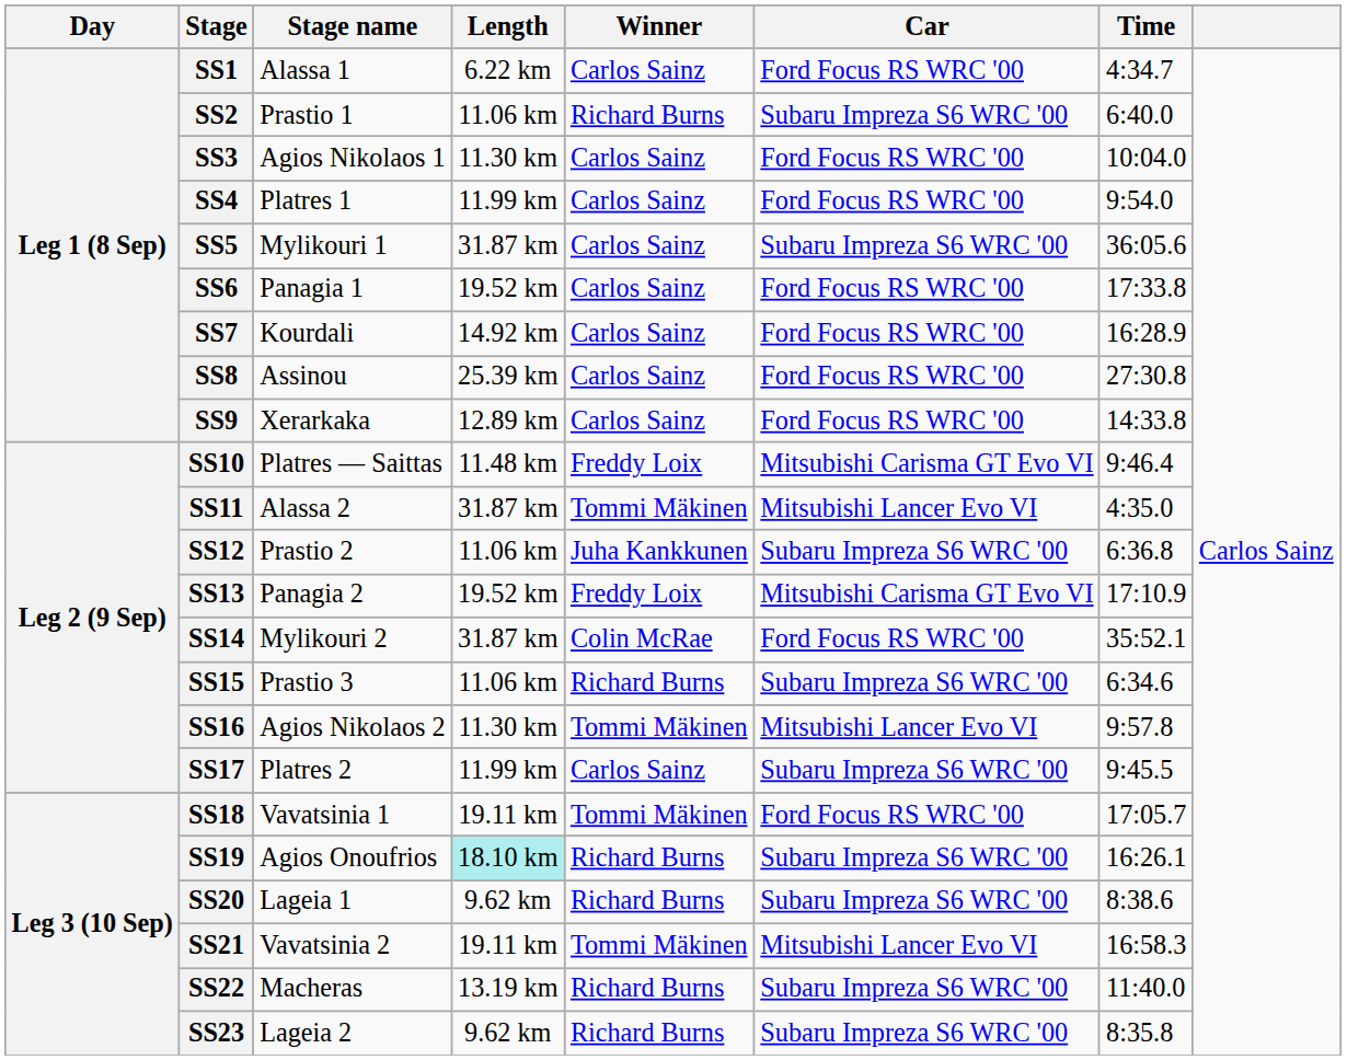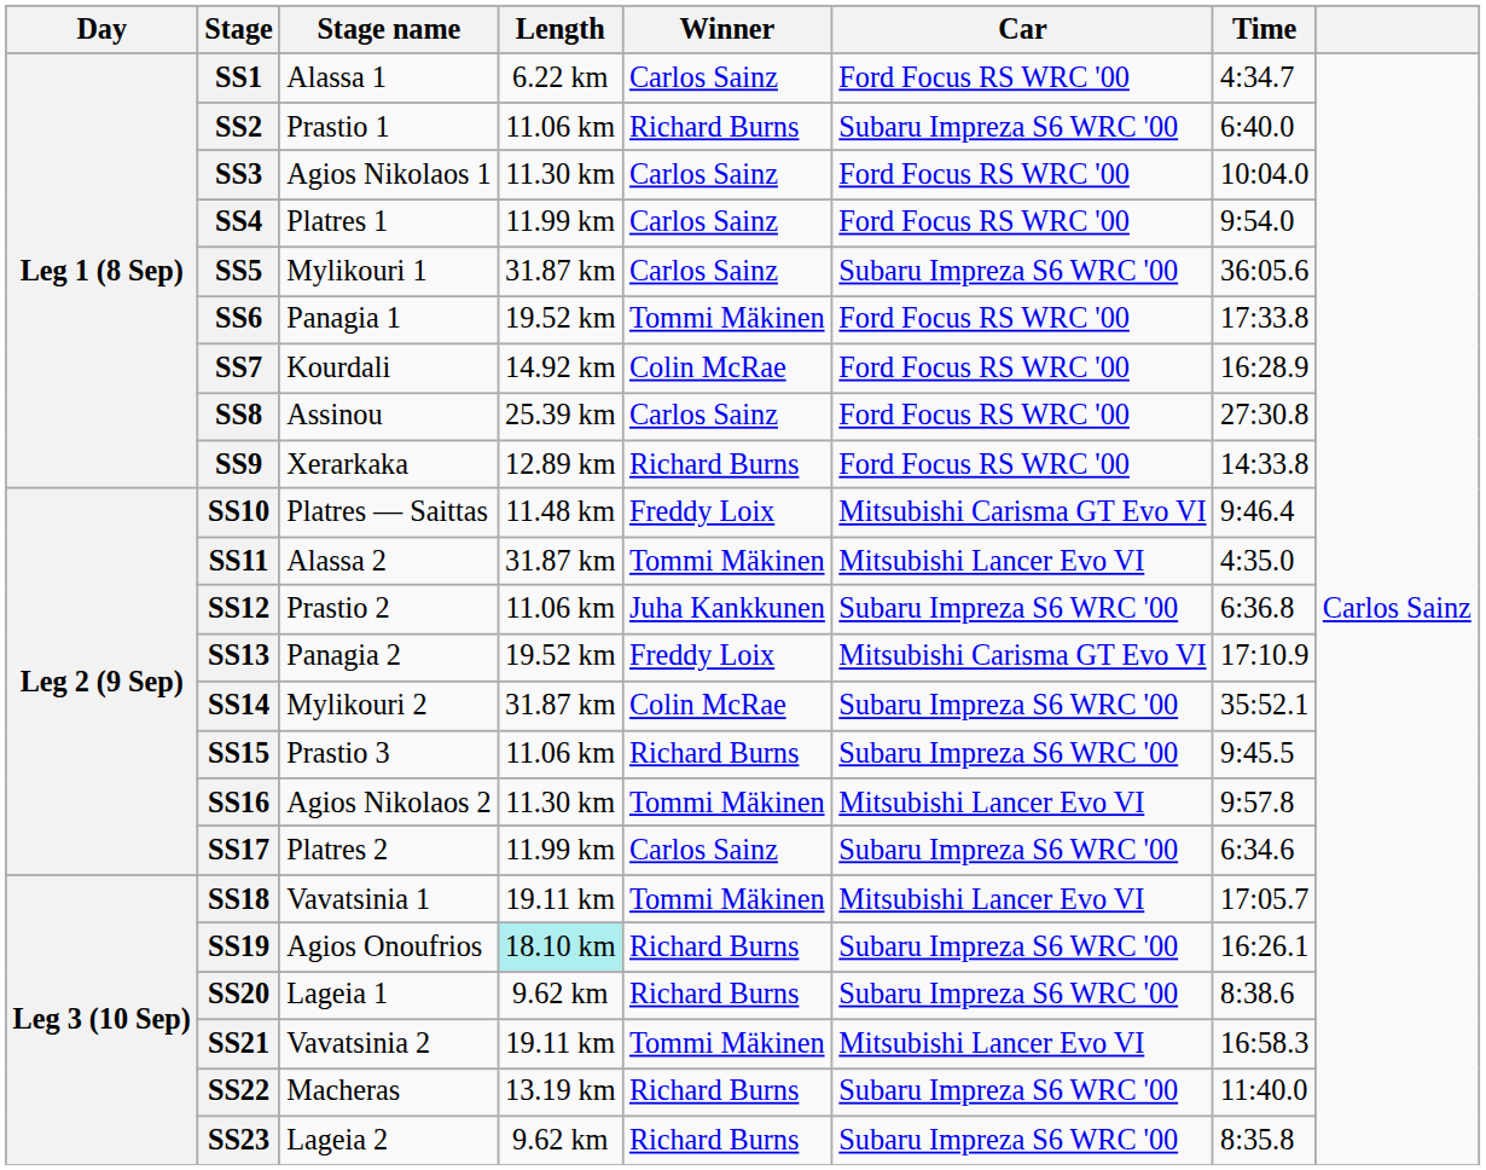SS6 | Winner: Carlos Sainz -> Tommi Mäkinen
SS7 | Winner: Carlos Sainz -> Colin McRae
SS9 | Winner: Carlos Sainz -> Richard Burns
SS14 | Car: Ford Focus RS WRC '00 -> Subaru Impreza S6 WRC '00
SS15 | Time: 6:34.6 -> 9:45.5
SS17 | Time: 9:45.5 -> 6:34.6
SS18 | Car: Ford Focus RS WRC '00 -> Mitsubishi Lancer Evo VI
